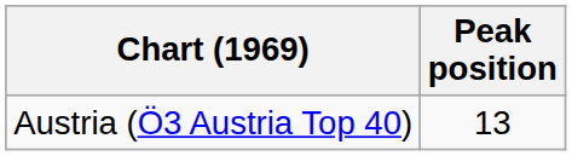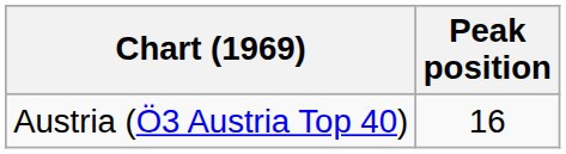Austria (Ö3 Austria Top 40) | Peak position: 13 -> 16
